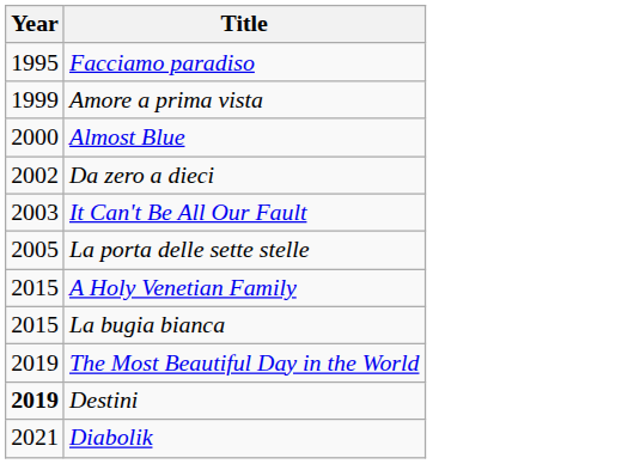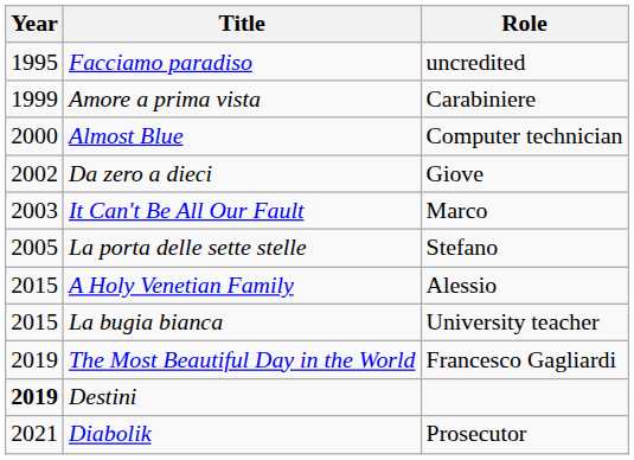+ column: Role | uncredited | Carabiniere | Computer technician | Giove | Marco | Stefano | Alessio | University teacher | Francesco Gagliardi | Prosecutor
